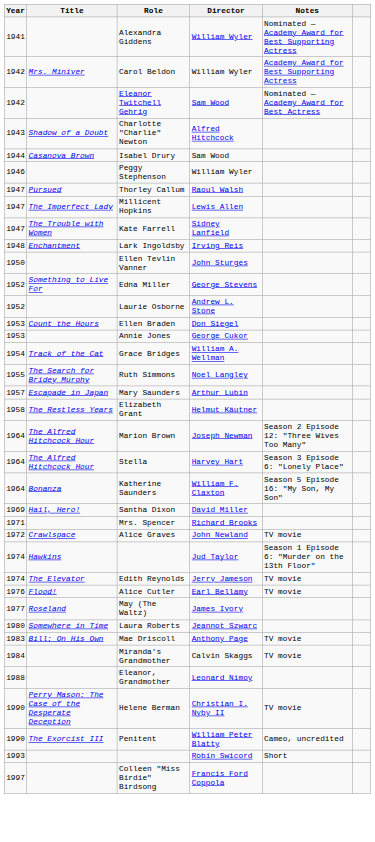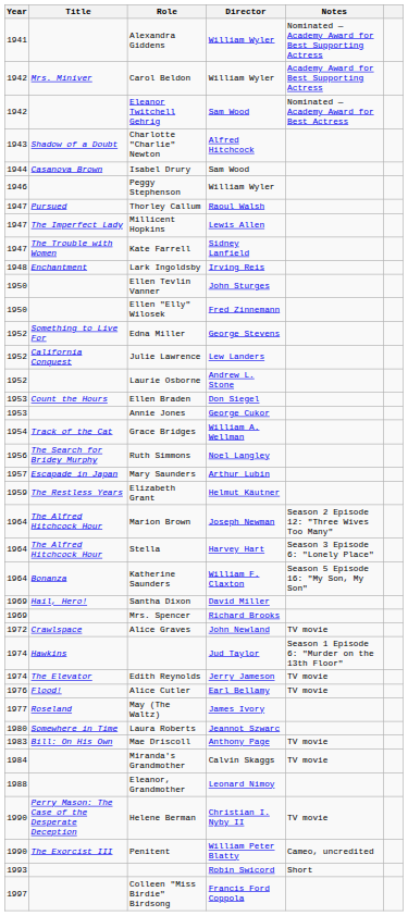+ row: 1950 | Ellen "Elly" Wilosek | Fred Zinnemann
+ row: 1952 | California Conquest | Julie Lawrence | Lew Landers
Ruth Simmons | Year: 1955 -> 1956
Elizabeth Grant | Year: 1958 -> 1959
Mrs. Spencer | Year: 1971 -> 1969
